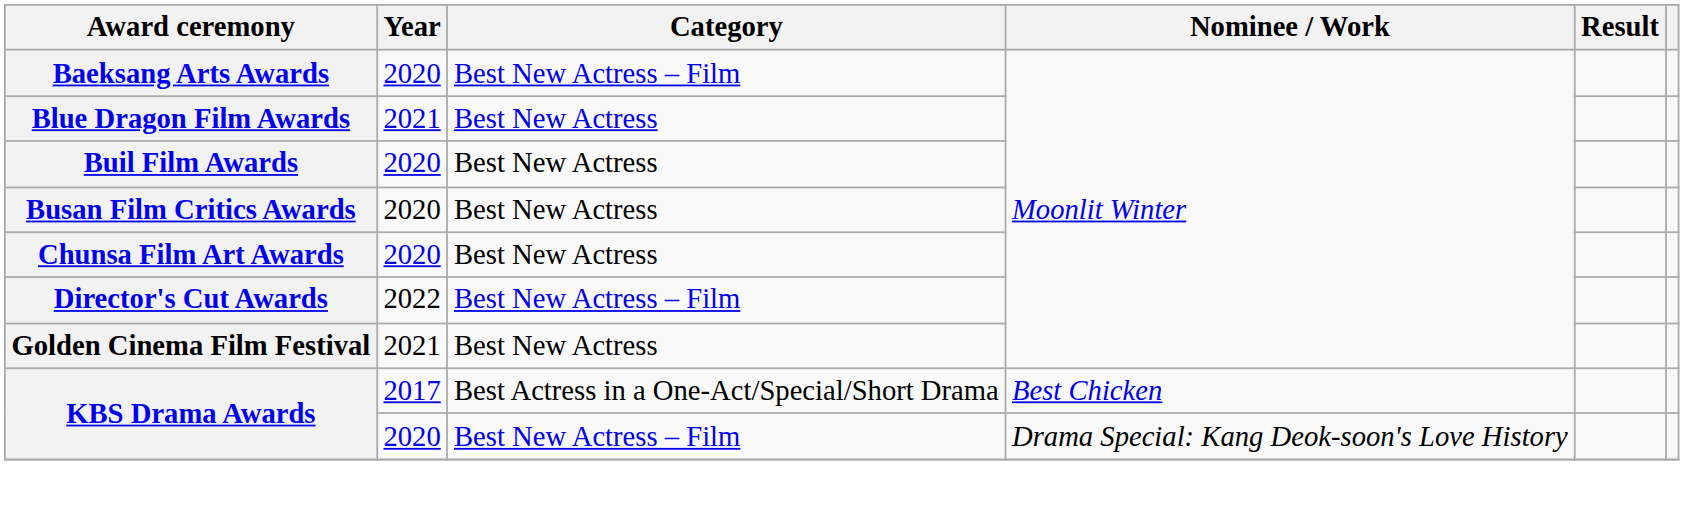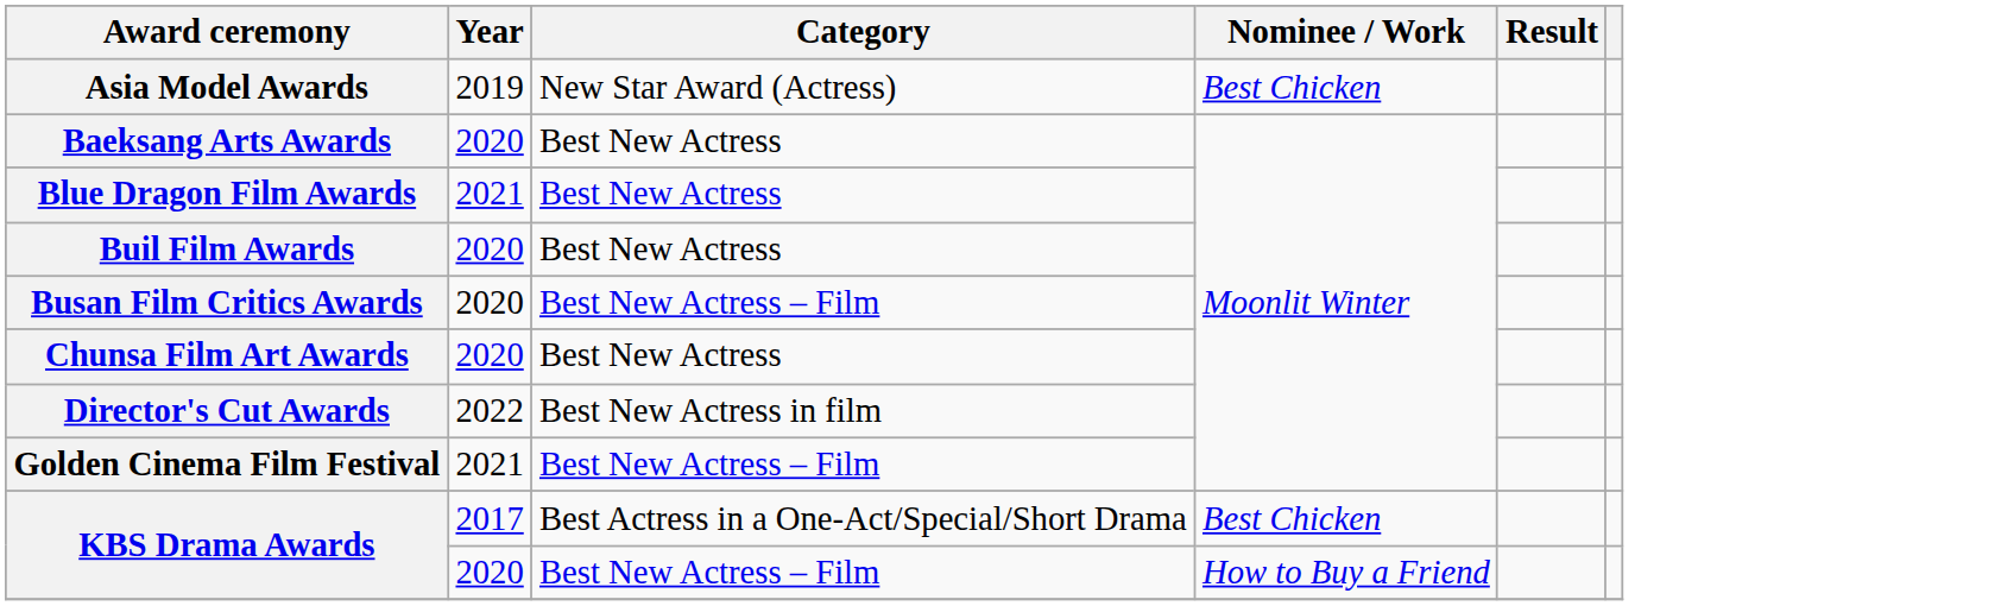+ row: Asia Model Awards | 2019 | New Star Award (Actress) | Best Chicken
Baeksang Arts Awards | Category: Best New Actress – Film -> Best New Actress
Busan Film Critics Awards | Category: Best New Actress -> Best New Actress – Film
Director's Cut Awards | Category: Best New Actress – Film -> Best New Actress in film
Golden Cinema Film Festival | Category: Best New Actress -> Best New Actress – Film
KBS Drama Awards / 2020 | Nominee / Work: Drama Special: Kang Deok-soon's Love History -> How to Buy a Friend
